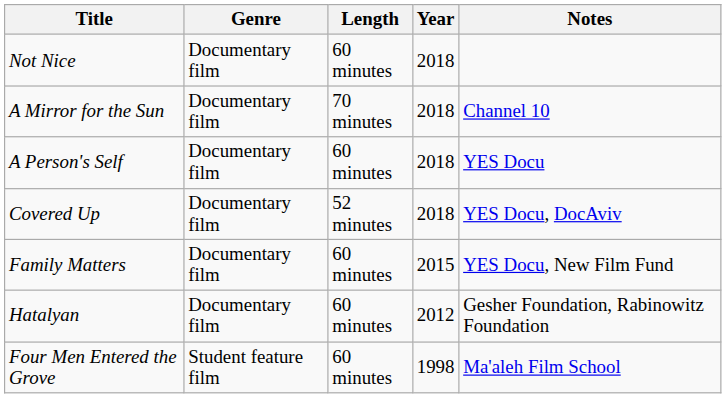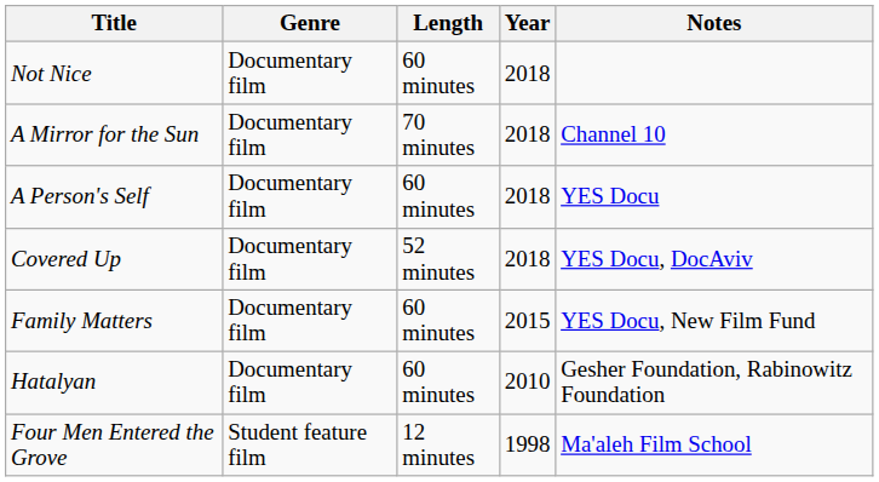Hatalyan | Year: 2012 -> 2010
Four Men Entered the Grove | Length: 60 minutes -> 12 minutes
